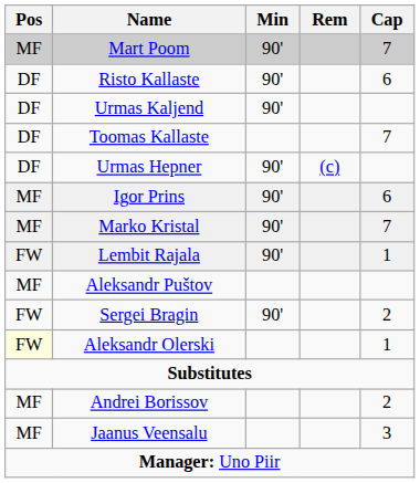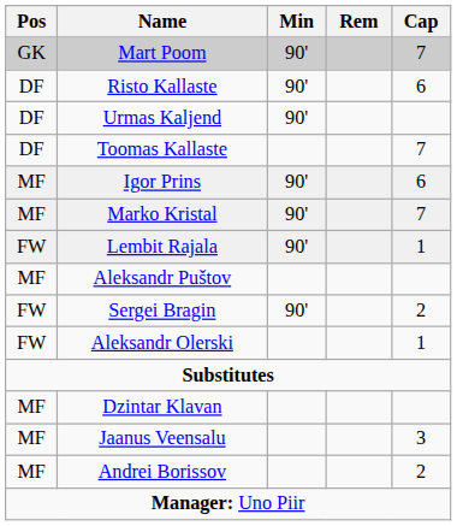Mart Poom | Pos: MF -> GK
- row: DF | Urmas Hepner | 90' | (c)
Aleksandr Olerski | Pos: lightyellow background -> no background
+ row: MF | Dzintar Klavan
rows swapped: Andrei Borissov <-> Jaanus Veensalu
